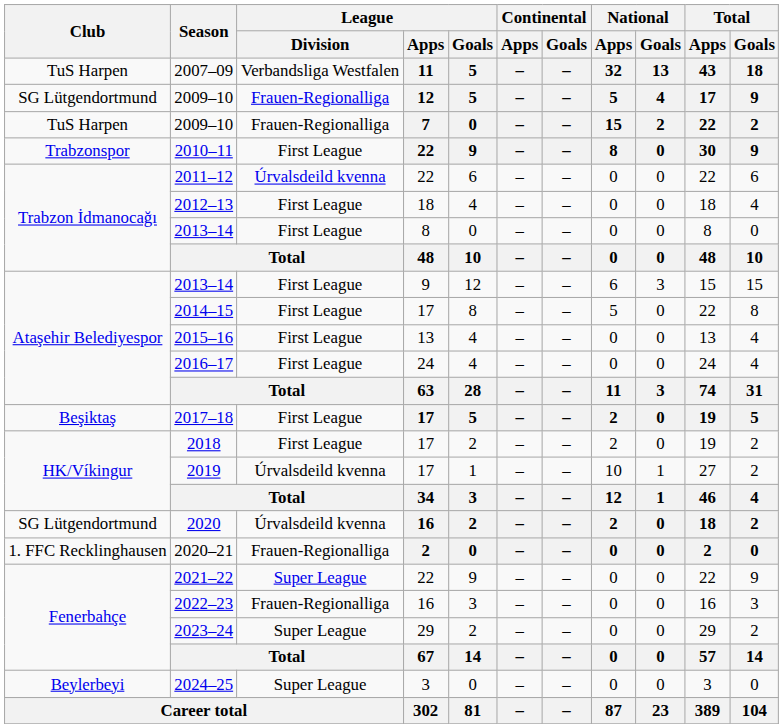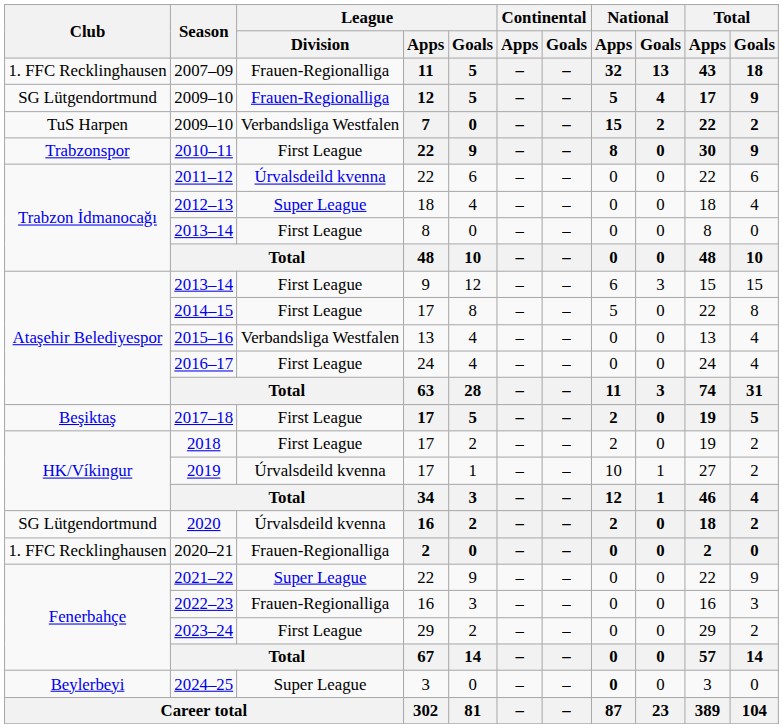2007–09 | Club: TuS Harpen -> 1. FFC Recklinghausen
2007–09 | League / Division: Verbandsliga Westfalen -> Frauen-Regionalliga
2009–10 / 7 | League / Division: Frauen-Regionalliga -> Verbandsliga Westfalen
2012–13 | League / Division: First League -> Super League
2015–16 | League / Division: First League -> Verbandsliga Westfalen
2023–24 | League / Division: Super League -> First League
2024–25 | National / Apps: normal -> bold
